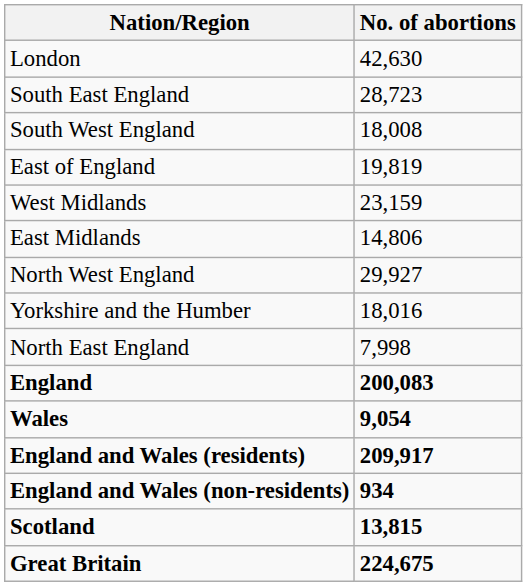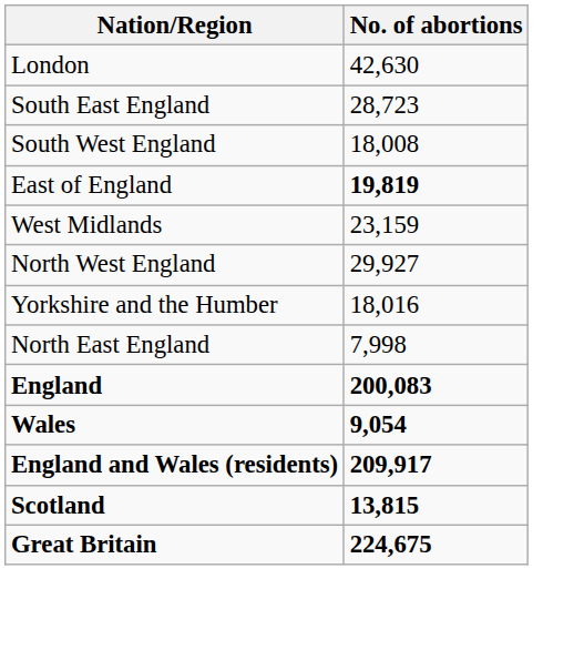East of England | No. of abortions: normal -> bold
- row: East Midlands | 14,806
- row: England and Wales (non-residents) | 934
